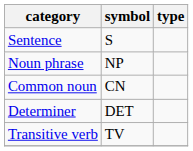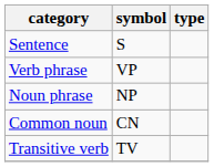+ row: Verb phrase | VP
- row: Determiner | DET
